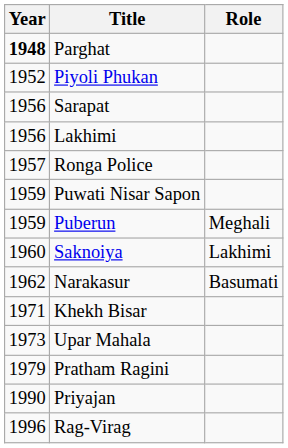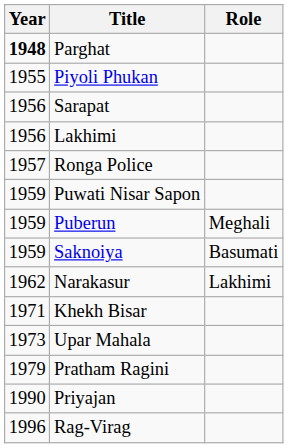Piyoli Phukan | Year: 1952 -> 1955
Saknoiya | Year: 1960 -> 1959
Saknoiya | Role: Lakhimi -> Basumati
Narakasur | Role: Basumati -> Lakhimi
